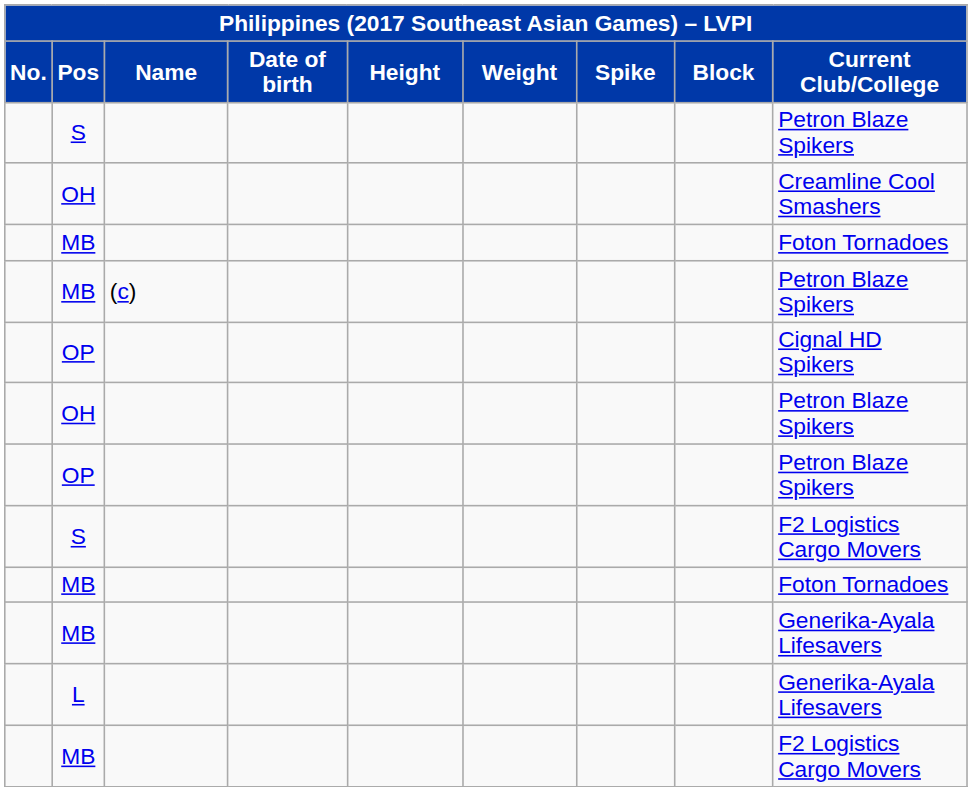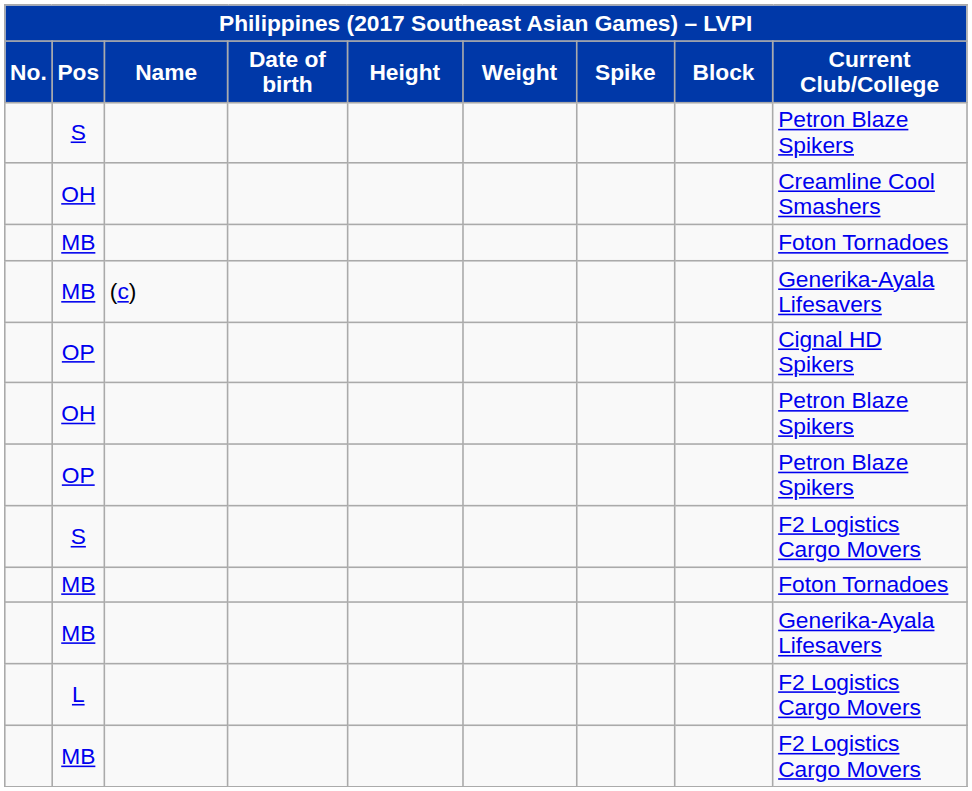MB / (c) | Current Club/College: Petron Blaze Spikers -> Generika-Ayala Lifesavers
L | Current Club/College: Generika-Ayala Lifesavers -> F2 Logistics Cargo Movers
